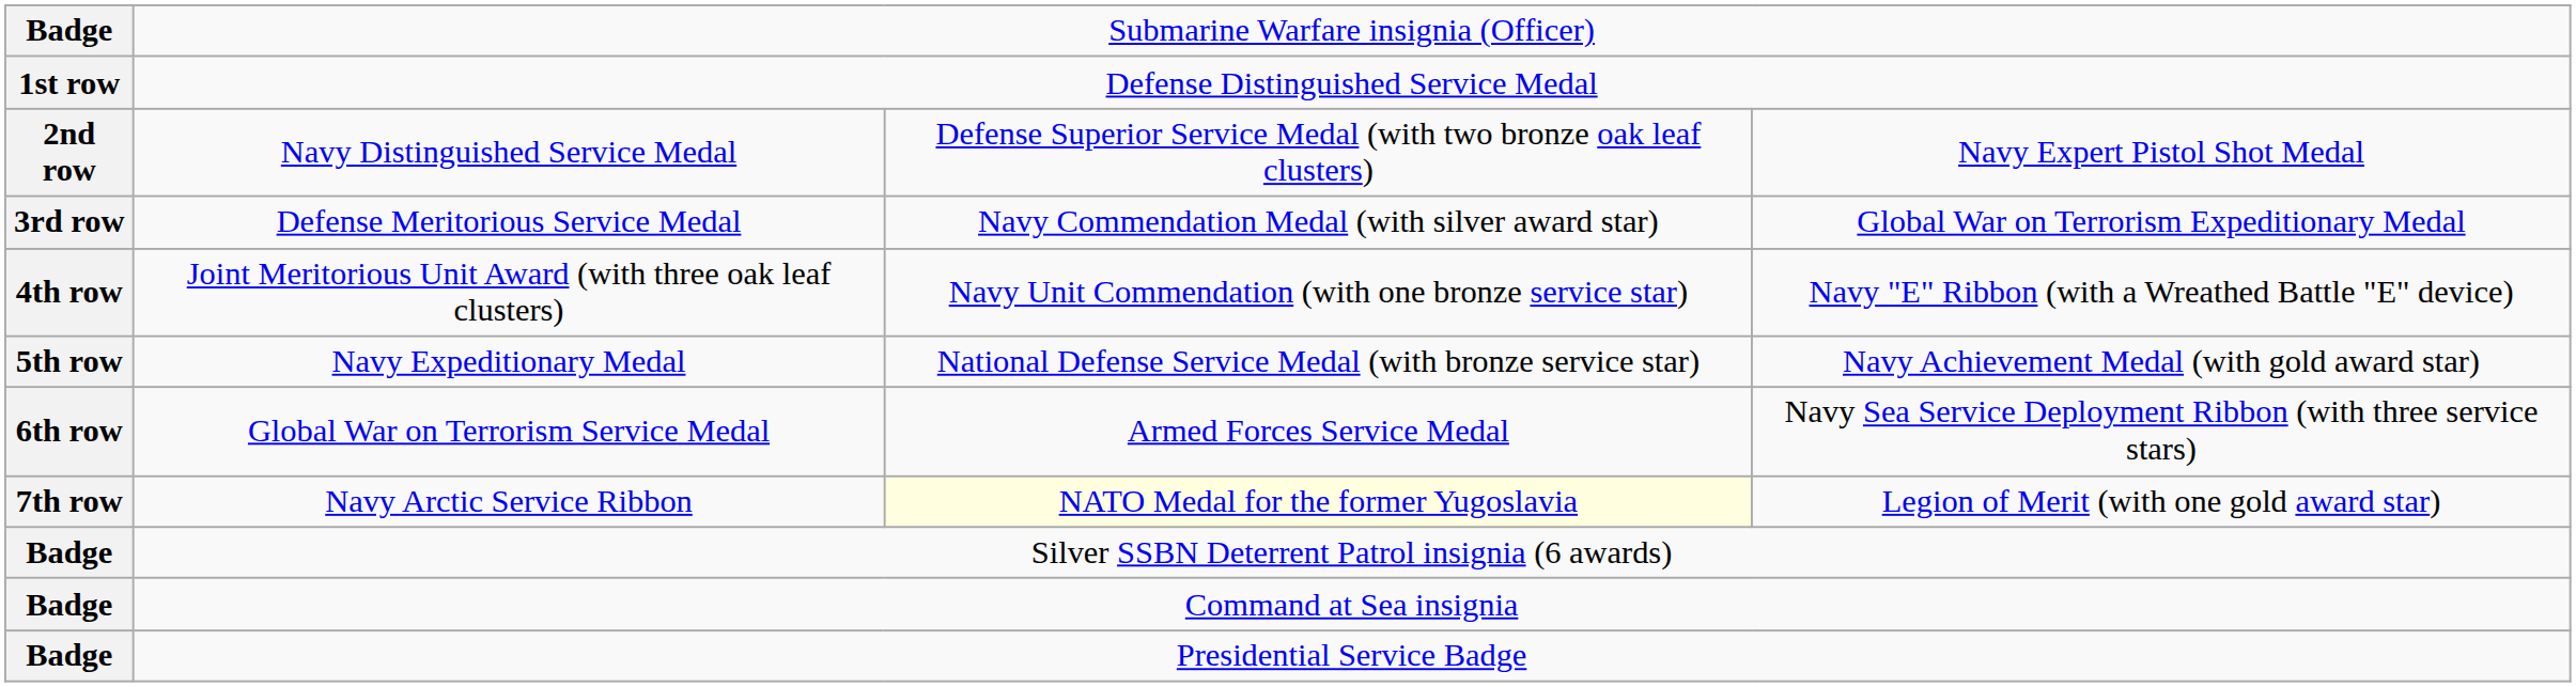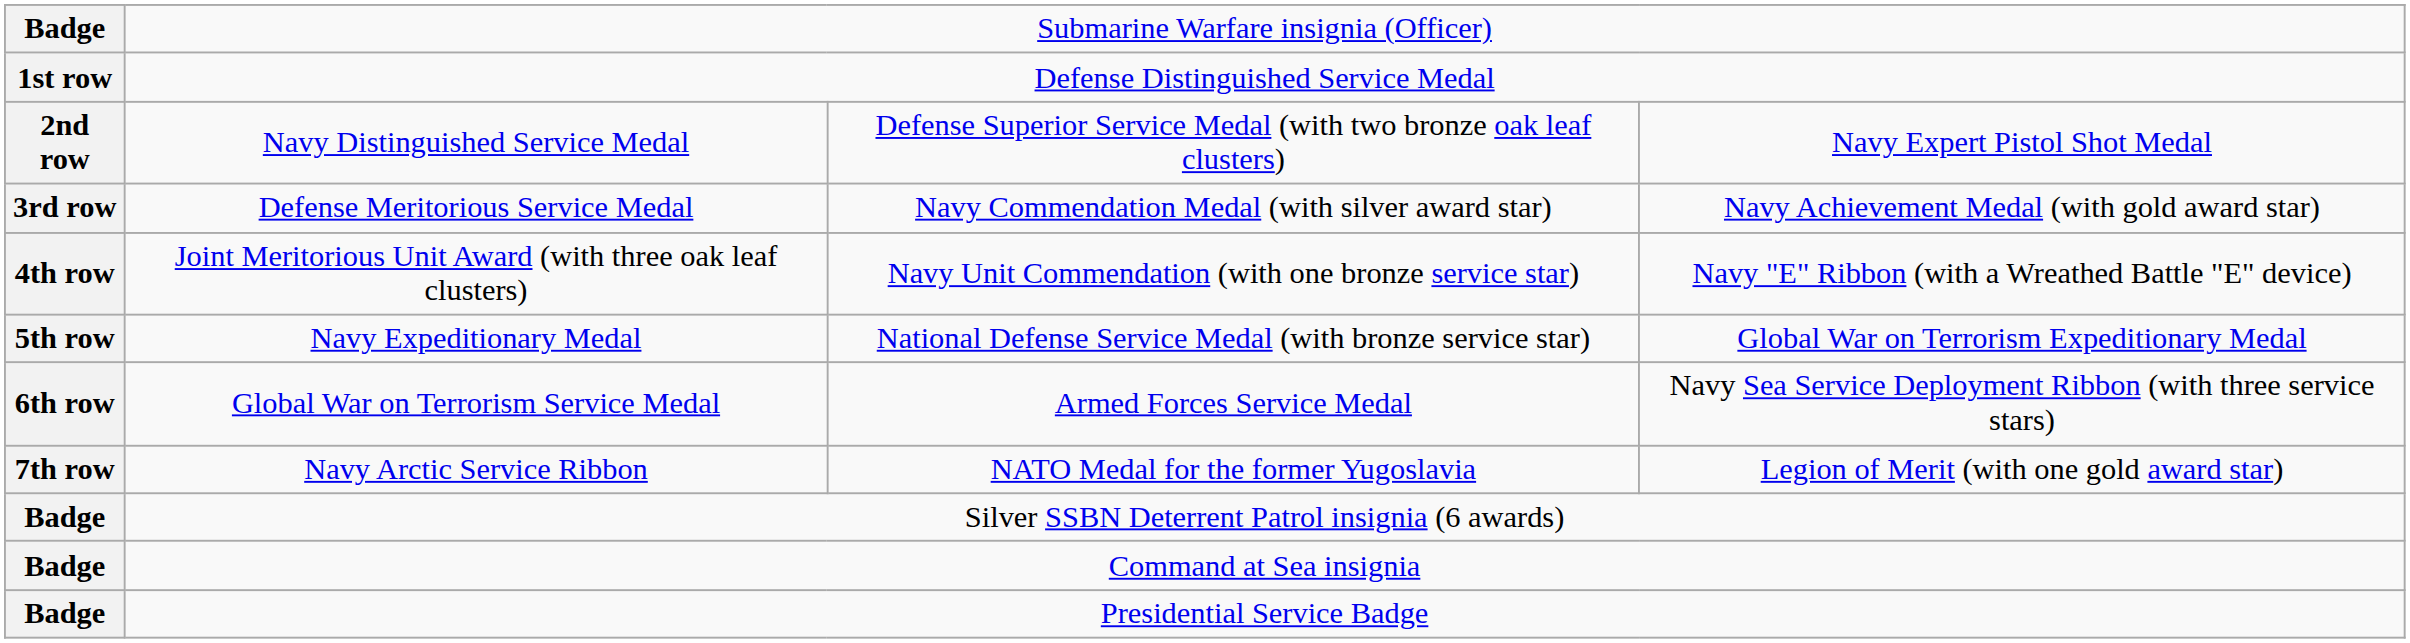Defense Meritorious Service Medal | column 4: Global War on Terrorism Expeditionary Medal -> Navy Achievement Medal (with gold award star)
Navy Expeditionary Medal | column 4: Navy Achievement Medal (with gold award star) -> Global War on Terrorism Expeditionary Medal
Navy Arctic Service Ribbon | column 3: lightyellow background -> no background
